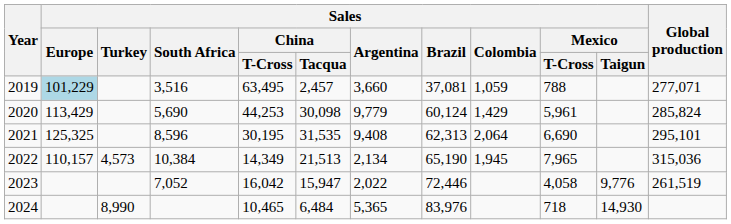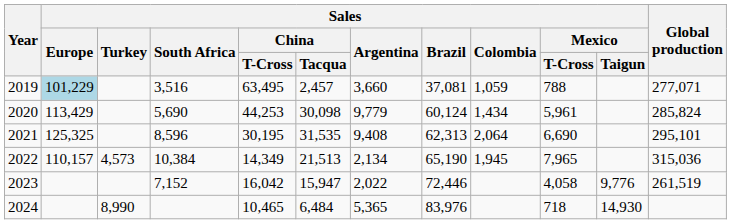2020 | Sales / Colombia: 1,429 -> 1,434
2023 | Sales / South Africa: 7,052 -> 7,152
